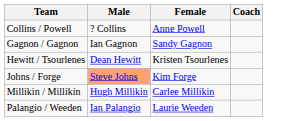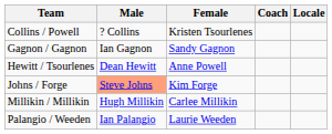+ column: Locale
Collins / Powell | Female: Anne Powell -> Kristen Tsourlenes
Hewitt / Tsourlenes | Female: Kristen Tsourlenes -> Anne Powell
